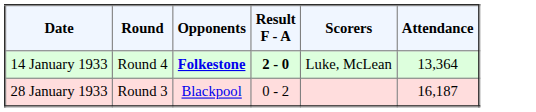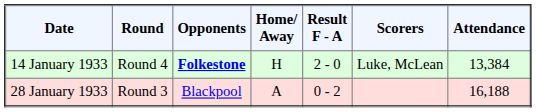+ column: Home/ Away | H | A
14 January 1933 | Result F - A: bold -> normal
14 January 1933 | Attendance: 13,364 -> 13,384
28 January 1933 | Attendance: 16,187 -> 16,188
